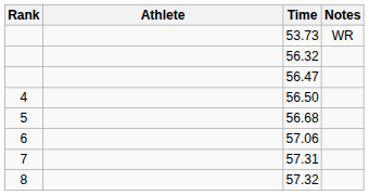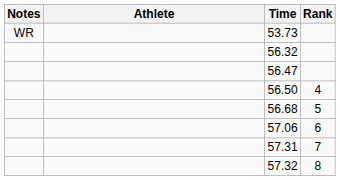columns swapped: Rank <-> Notes
